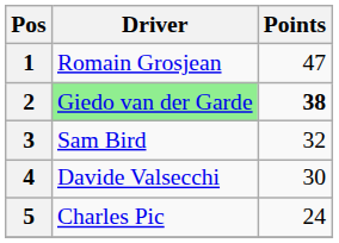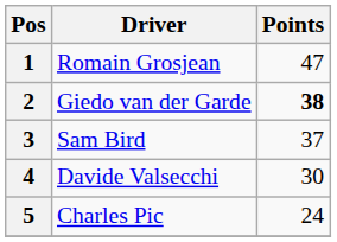2 | Driver: lightgreen background -> no background
3 | Points: 32 -> 37
